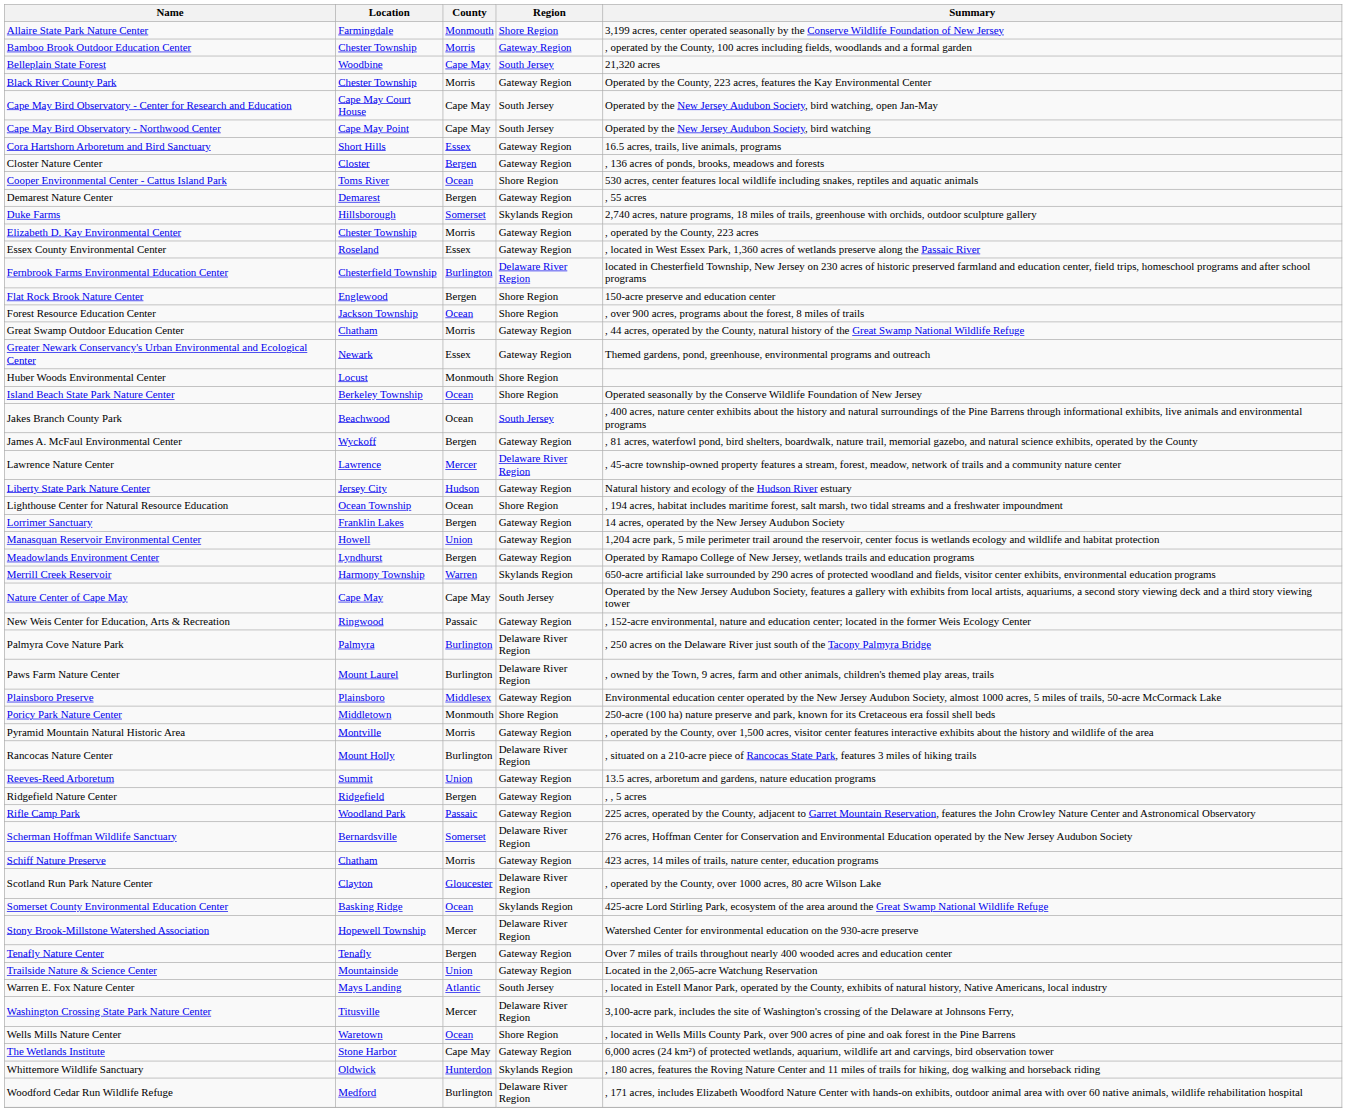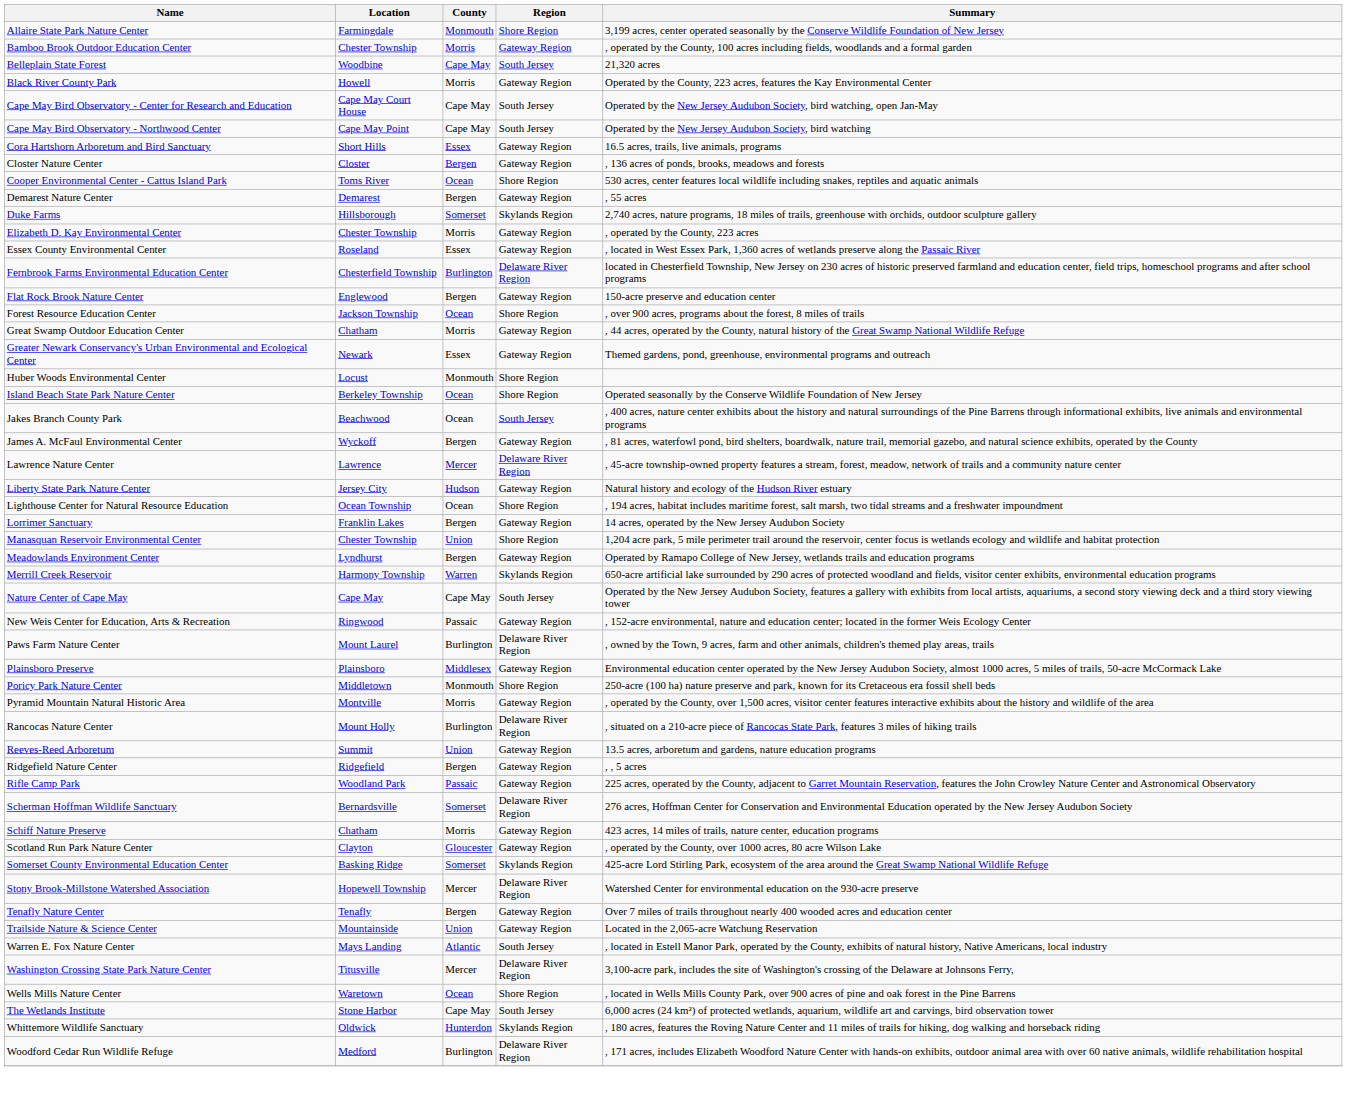Black River County Park | Location: Chester Township -> Howell
Flat Rock Brook Nature Center | Region: Shore Region -> Gateway Region
Manasquan Reservoir Environmental Center | Location: Howell -> Chester Township
Manasquan Reservoir Environmental Center | Region: Gateway Region -> Shore Region
- row: Palmyra Cove Nature Park | Palmyra | Burlington | Delaware River Region | , 250 acres on the Delaware River just south of the Tacony Palmyra Bridge
Scotland Run Park Nature Center | Region: Delaware River Region -> Gateway Region
Somerset County Environmental Education Center | County: Ocean -> Somerset
The Wetlands Institute | Region: Gateway Region -> South Jersey
